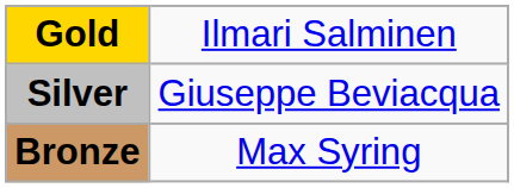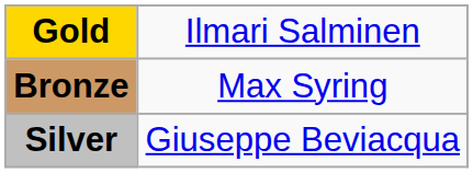rows swapped: Silver <-> Bronze
